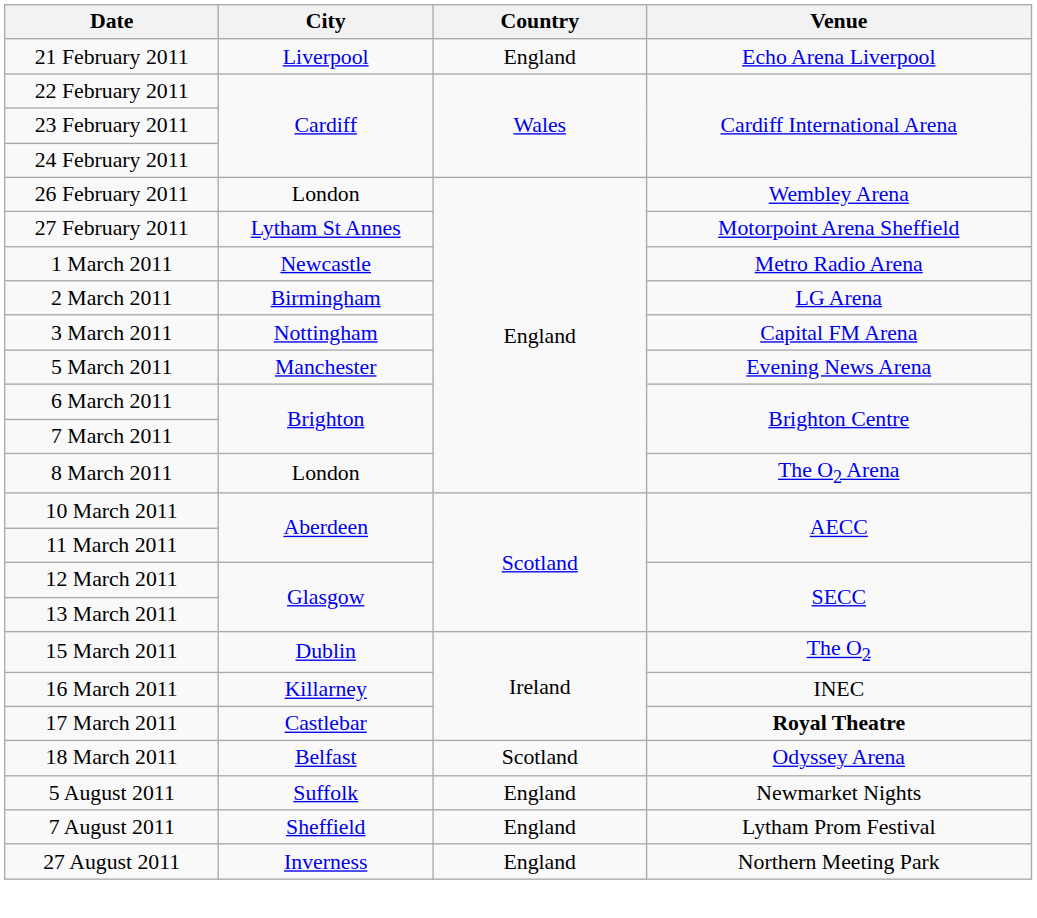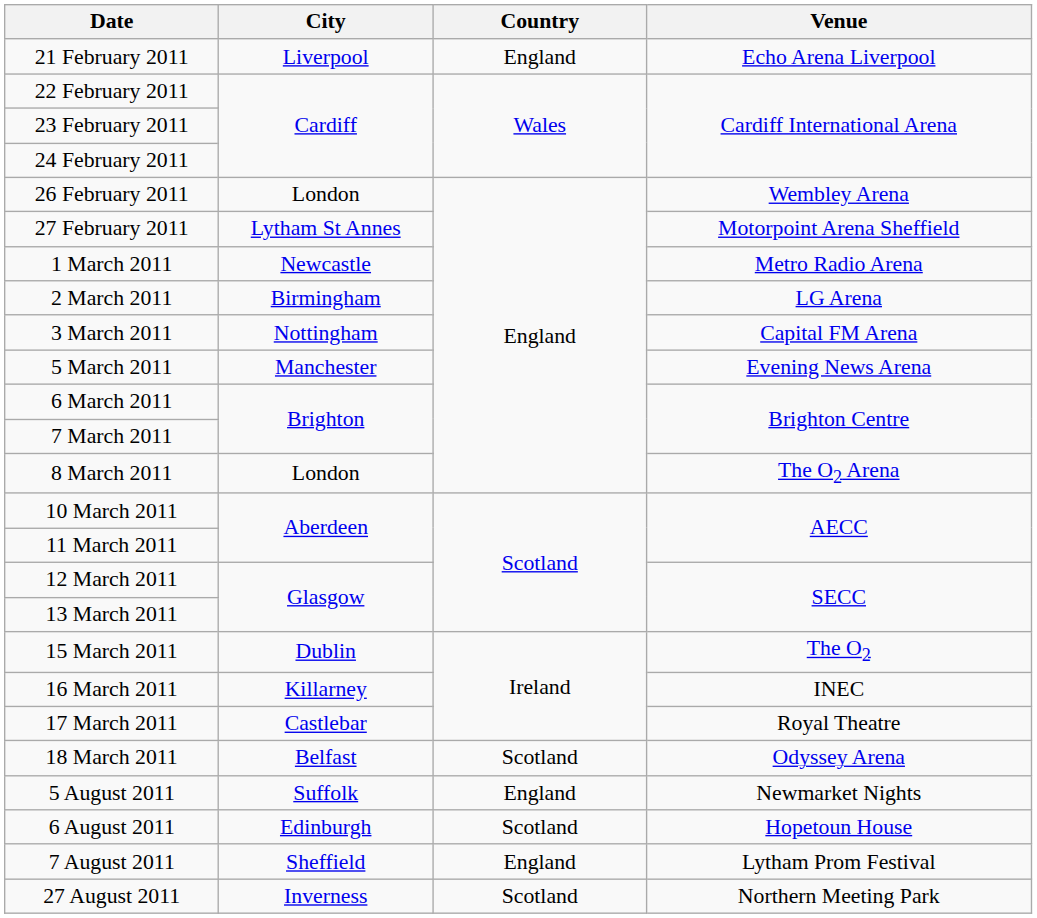17 March 2011 | Venue: bold -> normal
+ row: 6 August 2011 | Edinburgh | Scotland | Hopetoun House
27 August 2011 | Country: England -> Scotland
